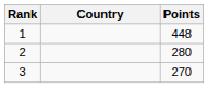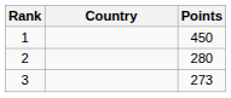1 | Points: 448 -> 450
3 | Points: 270 -> 273
